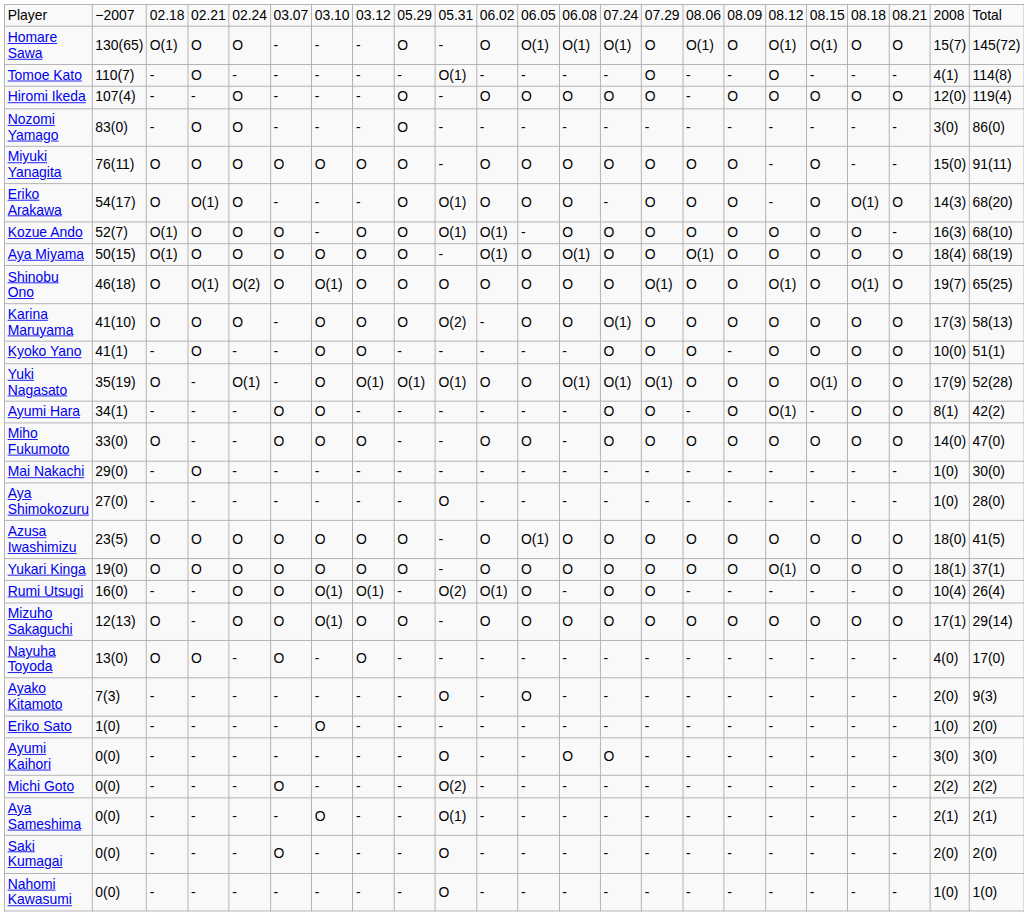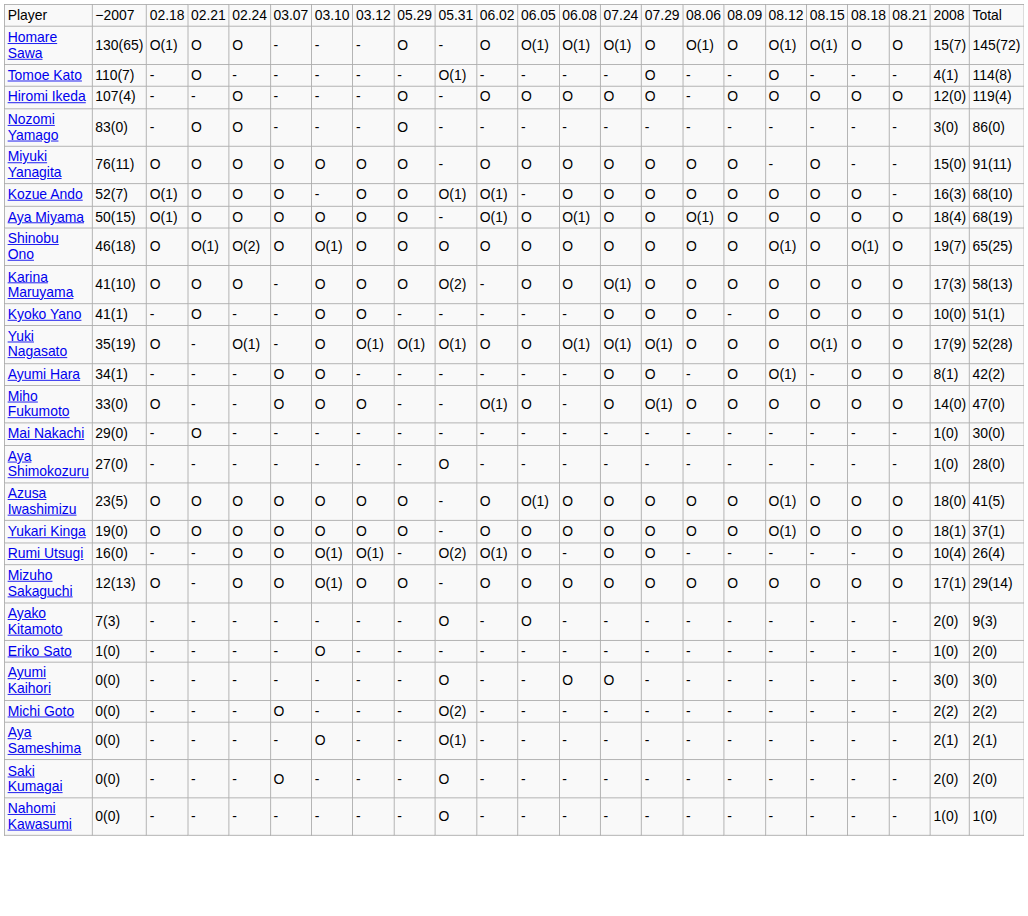- row: Eriko Arakawa | 54(17) | O | O(1) | O | - | - | - | O | O(1) | O | O | O | - | O | O | O | - | O | O(1) | O | 14(3) | 68(20)
Shinobu Ono | column 15: O(1) -> O
Miho Fukumoto | column 11: O -> O(1)
Miho Fukumoto | column 15: O -> O(1)
Azusa Iwashimizu | column 18: O -> O(1)
- row: Nayuha Toyoda | 13(0) | O | O | - | O | - | O | - | - | - | - | - | - | - | - | - | - | - | - | - | 4(0) | 17(0)
